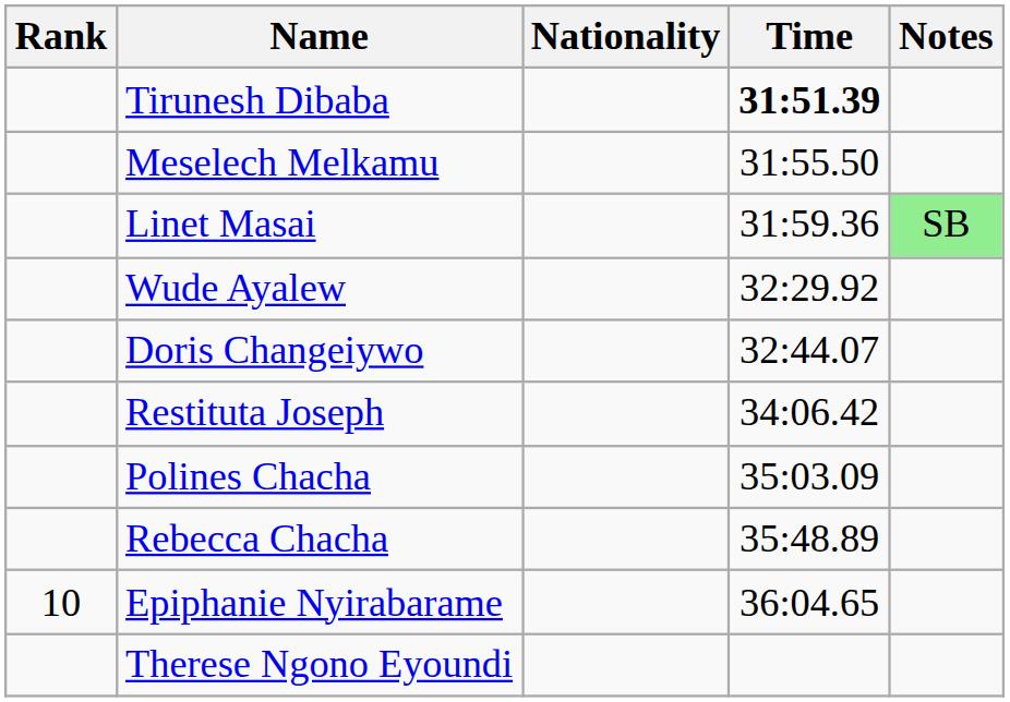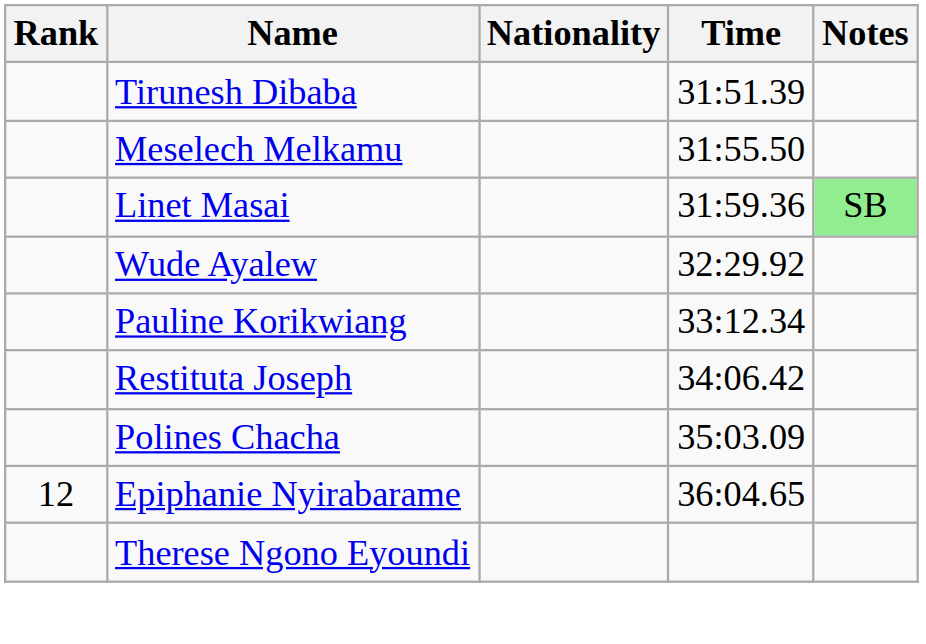Tirunesh Dibaba | Time: bold -> normal
- row: Doris Changeiywo | 32:44.07
+ row: Pauline Korikwiang | 33:12.34
- row: Rebecca Chacha | 35:48.89
Epiphanie Nyirabarame | Rank: 10 -> 12
